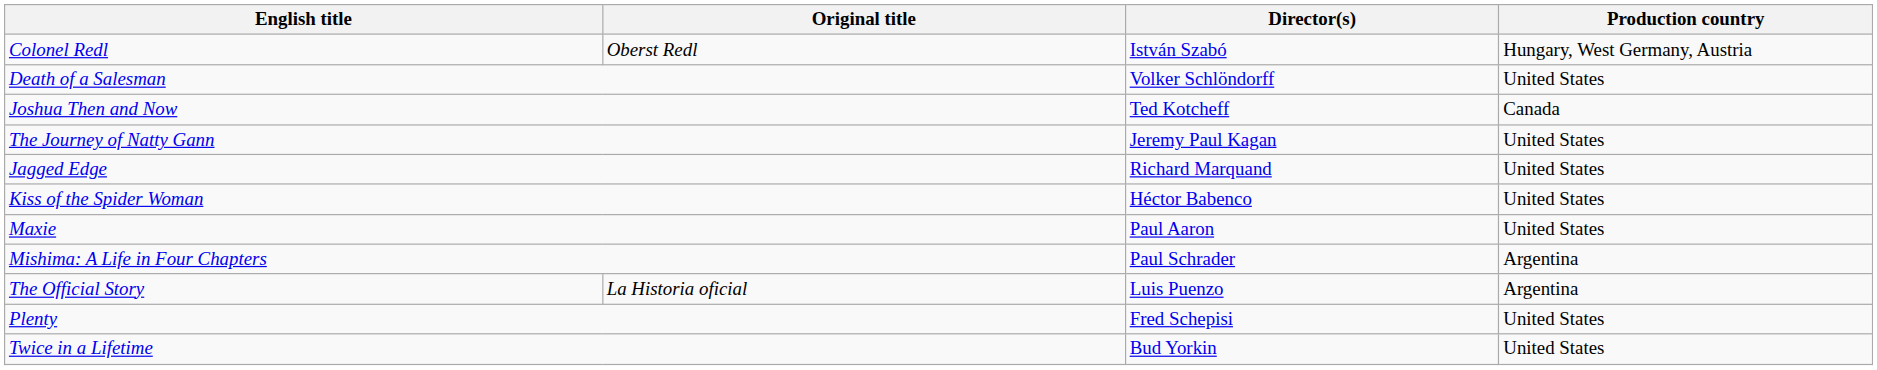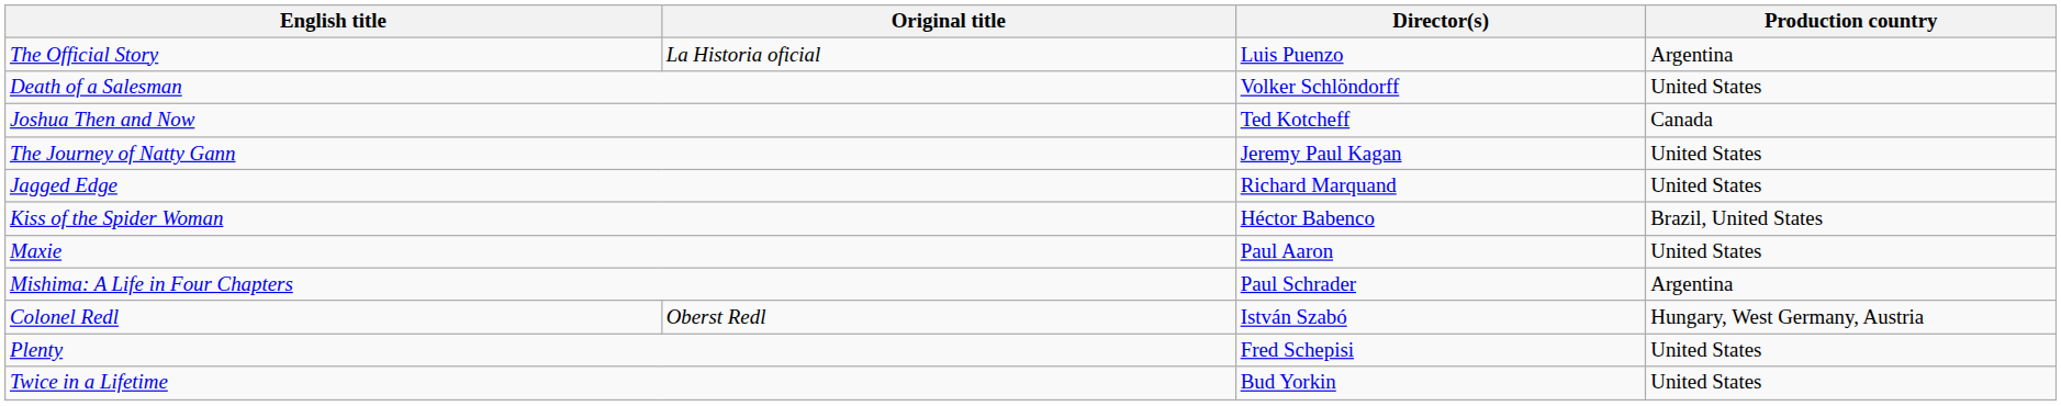rows swapped: Colonel Redl <-> The Official Story
Kiss of the Spider Woman | Production country: United States -> Brazil, United States
